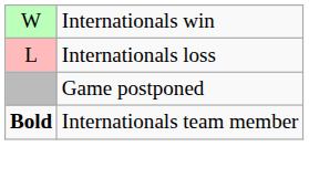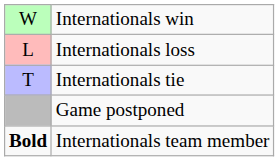+ row: T | Internationals tie
